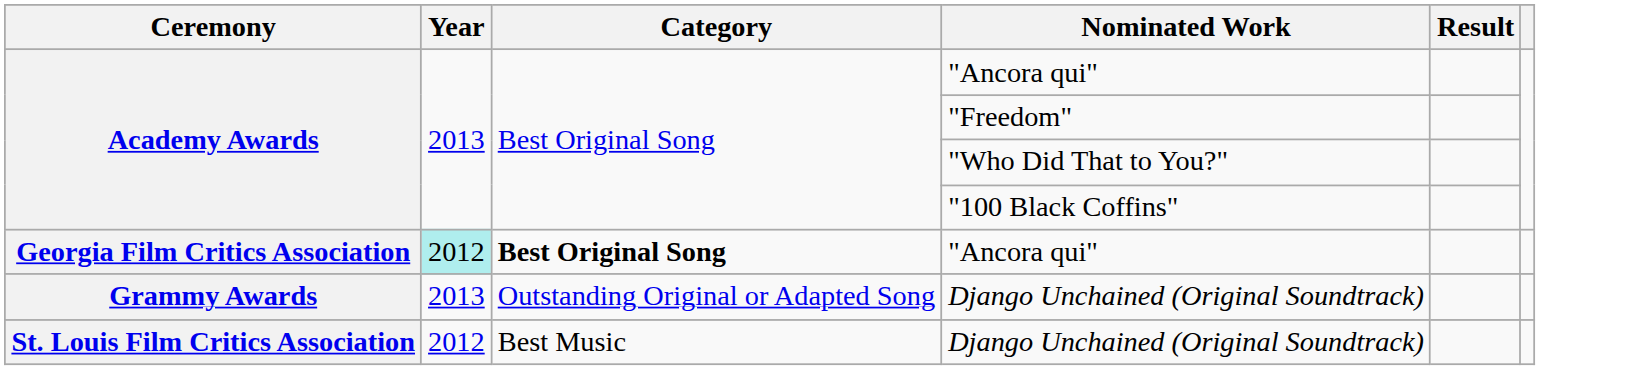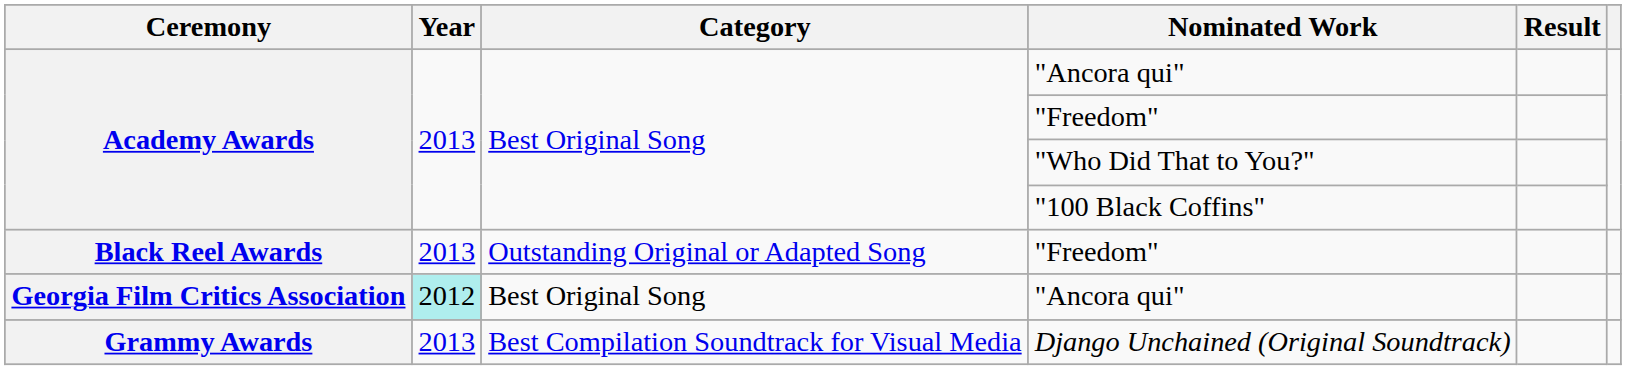+ row: Black Reel Awards | 2013 | Outstanding Original or Adapted Song | "Freedom"
Georgia Film Critics Association | Category: bold -> normal
Grammy Awards | Category: Outstanding Original or Adapted Song -> Best Compilation Soundtrack for Visual Media
- row: St. Louis Film Critics Association | 2012 | Best Music | Django Unchained (Original Soundtrack)
